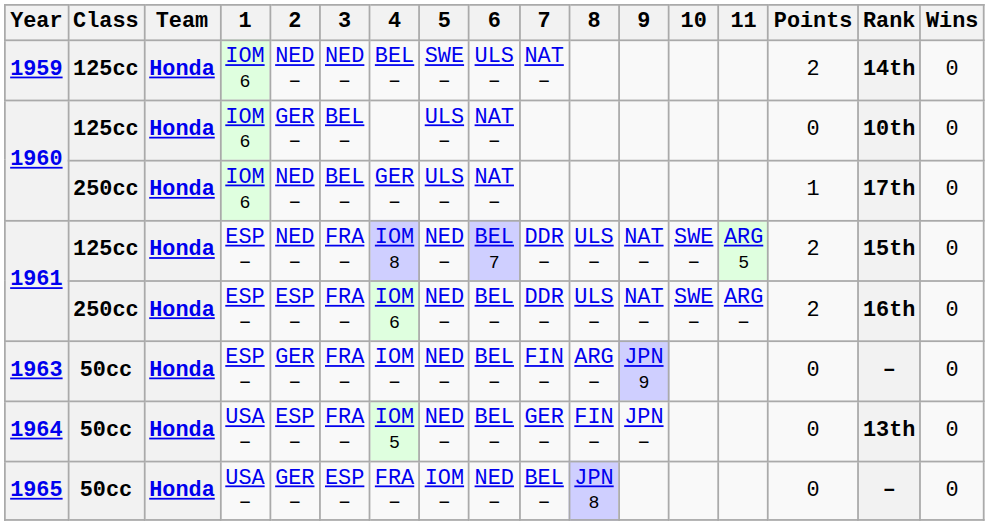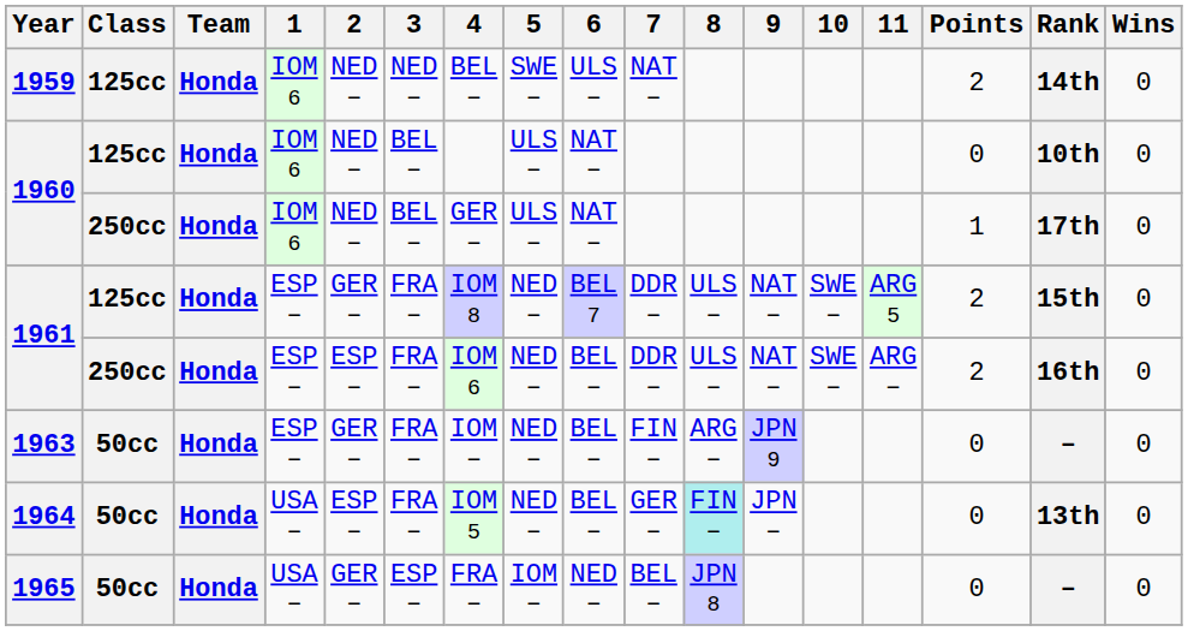1960 / 125cc | 2: GER – -> NED –
1961 / 125cc | 2: NED – -> GER –
1964 | 8: no background -> paleturquoise background
